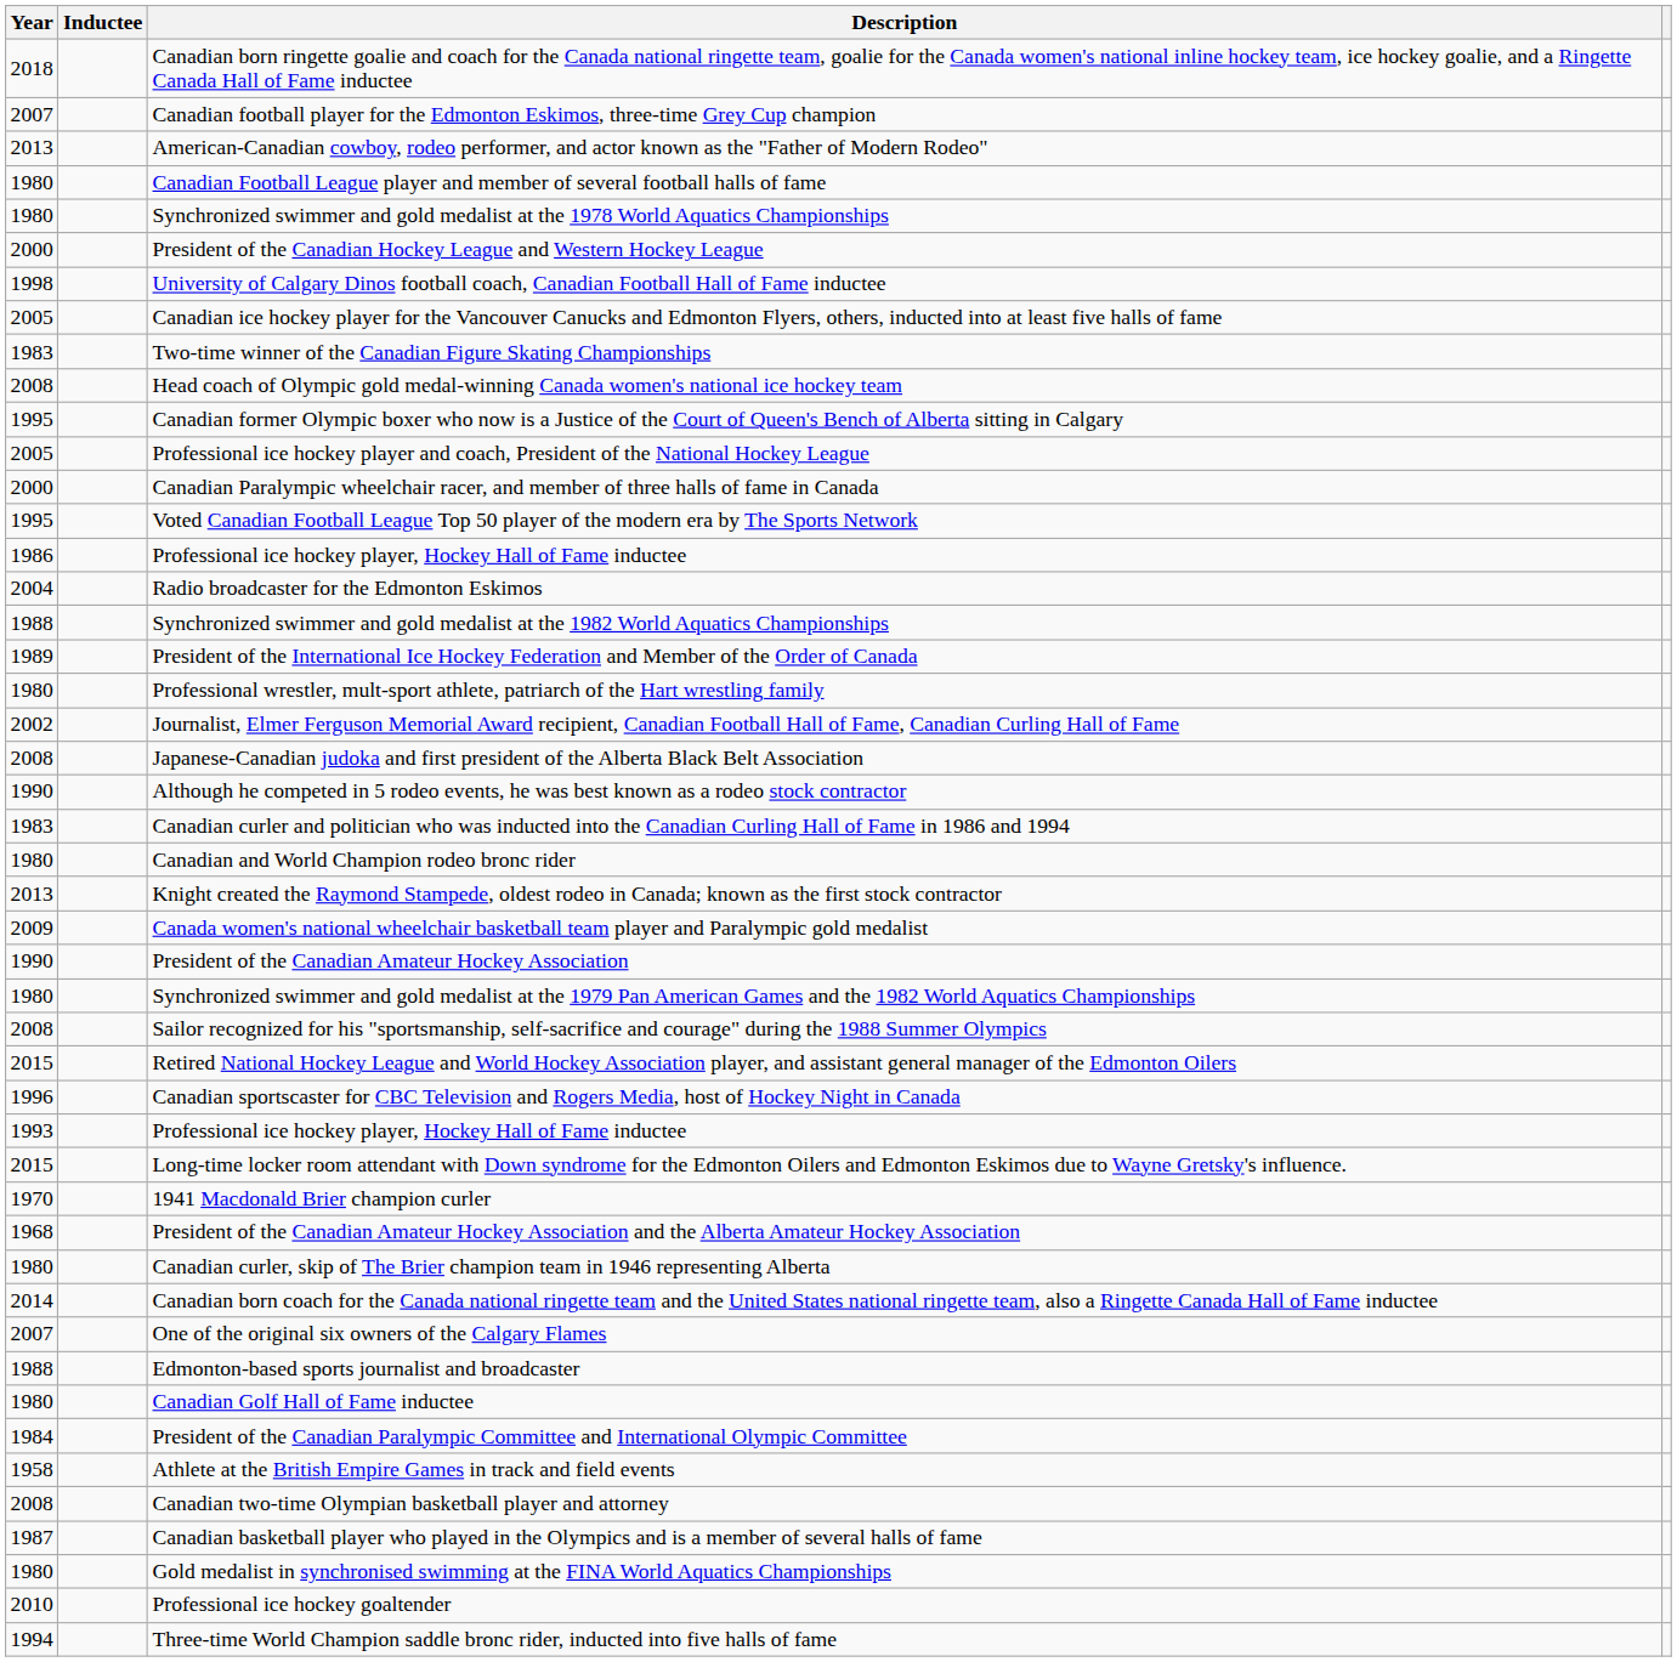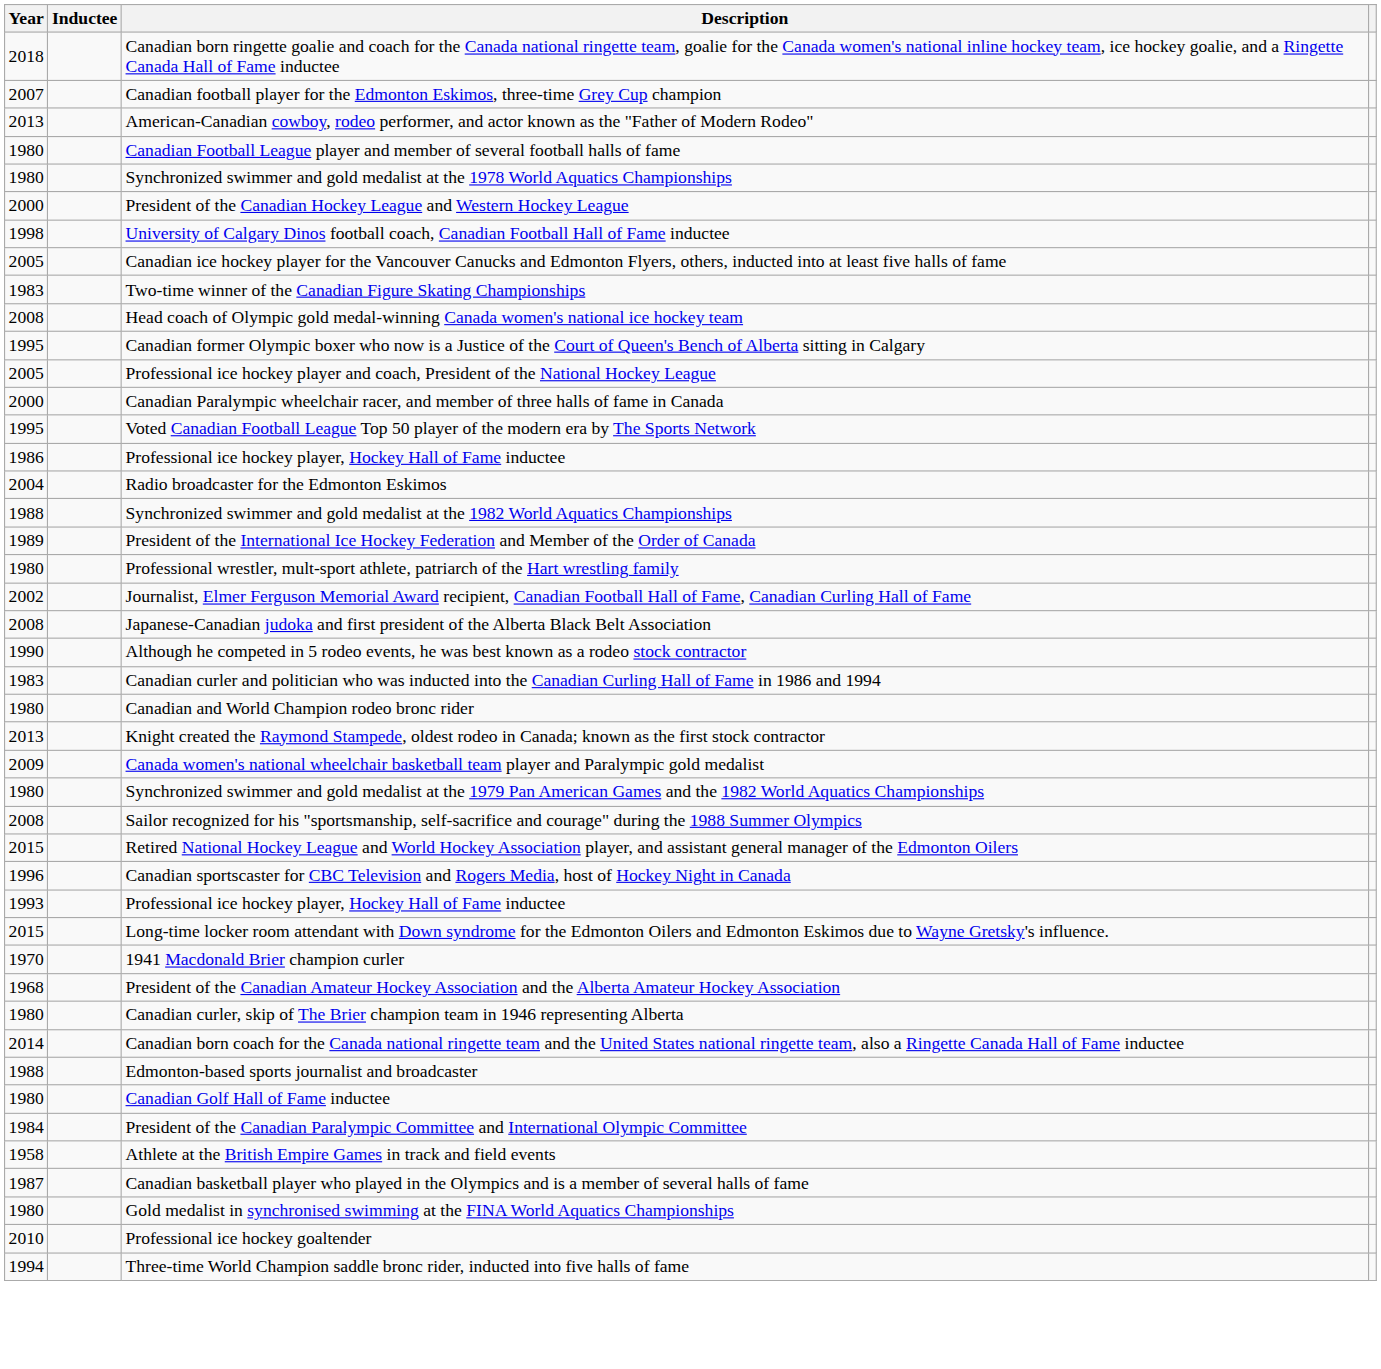- row: 1990 | President of the Canadian Amateur Hockey Association
- row: 2007 | One of the original six owners of the Calgary Flames
- row: 2008 | Canadian two-time Olympian basketball player and attorney
